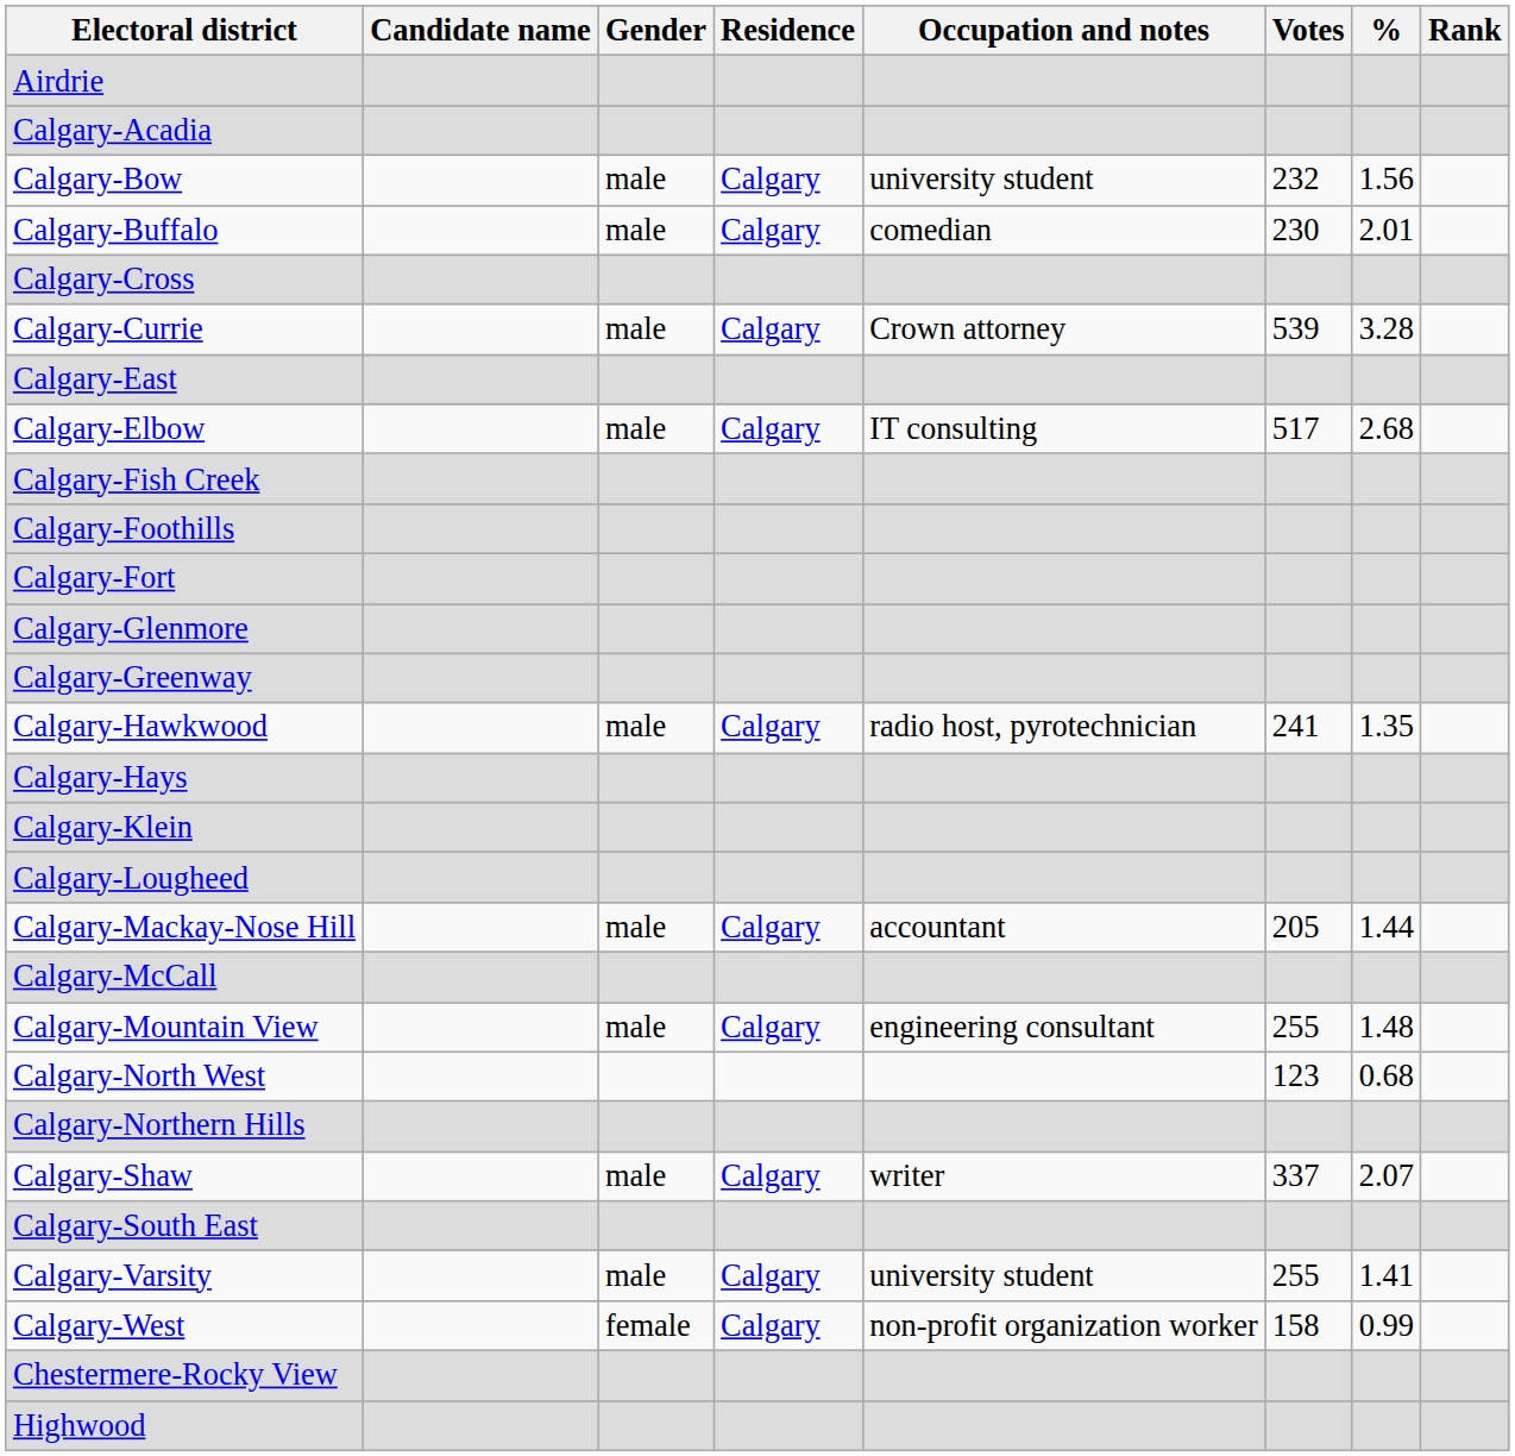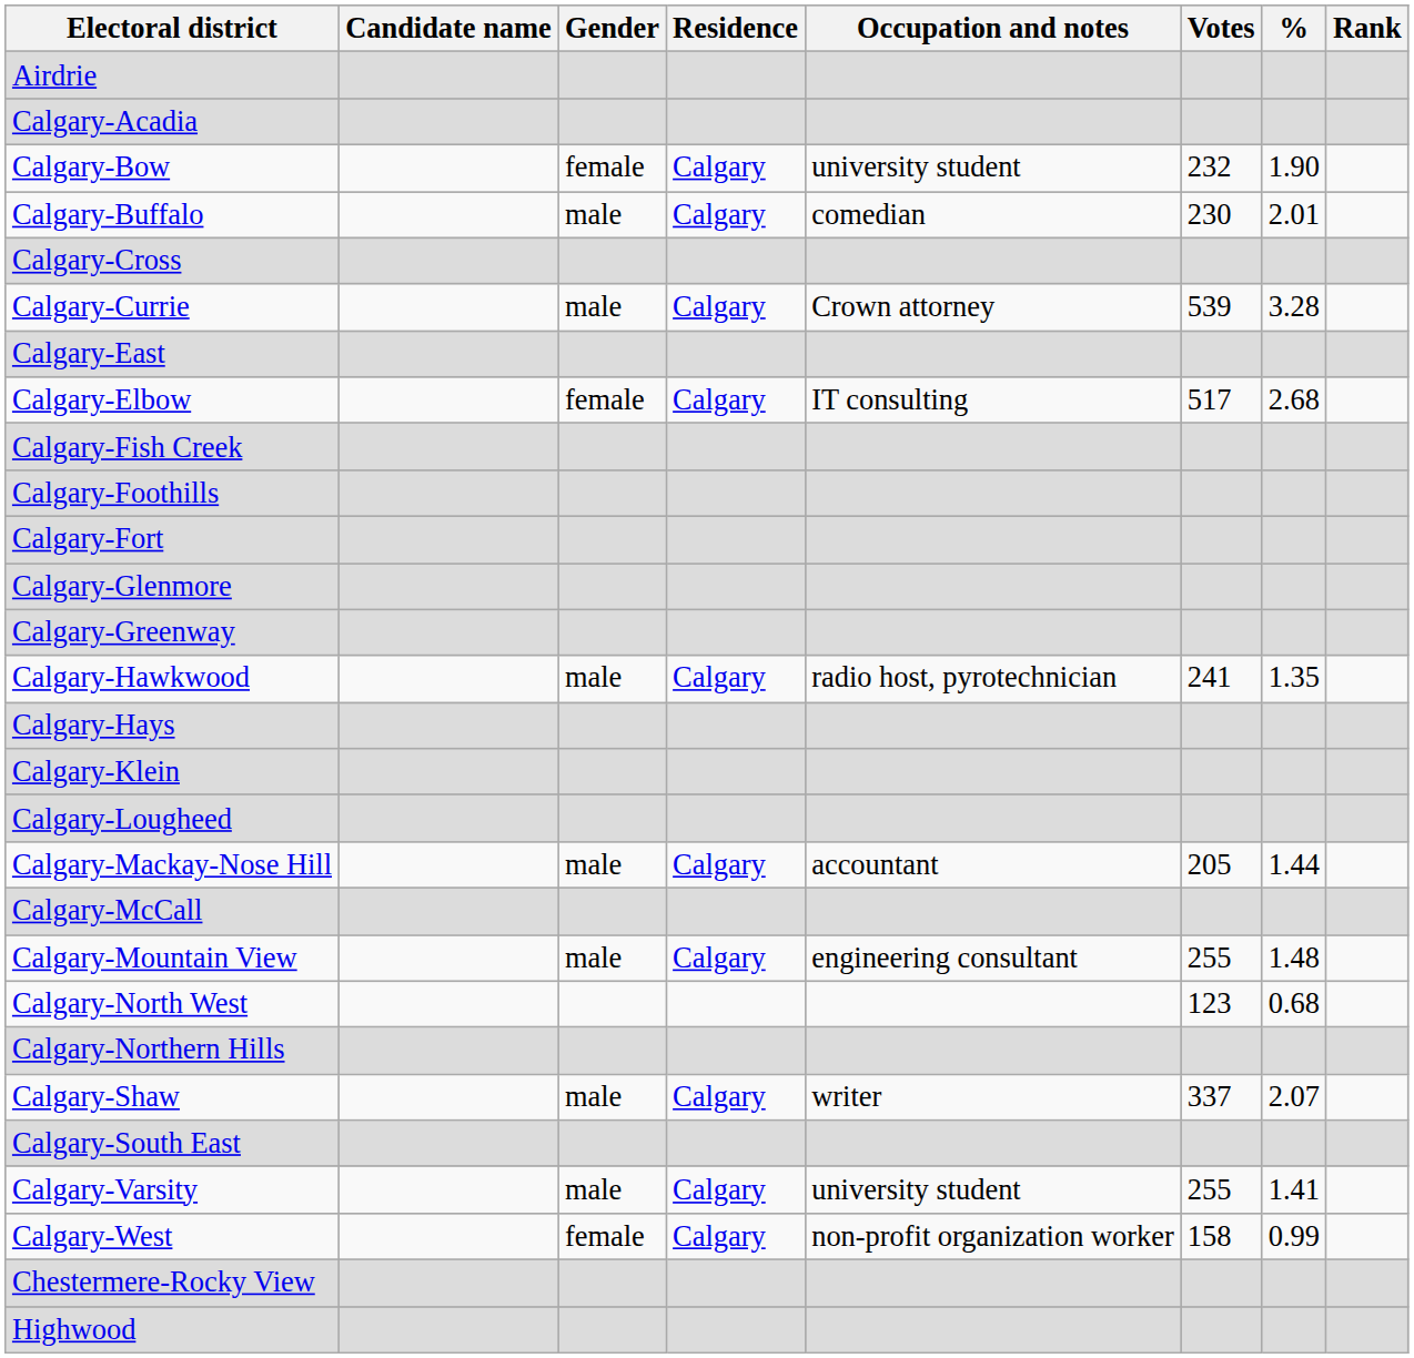Calgary-Bow | Gender: male -> female
Calgary-Bow | %: 1.56 -> 1.90
Calgary-Elbow | Gender: male -> female
